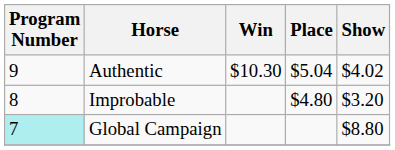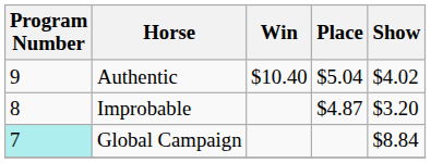Authentic | Win: $10.30 -> $10.40
Improbable | Place: $4.80 -> $4.87
Global Campaign | Show: $8.80 -> $8.84
